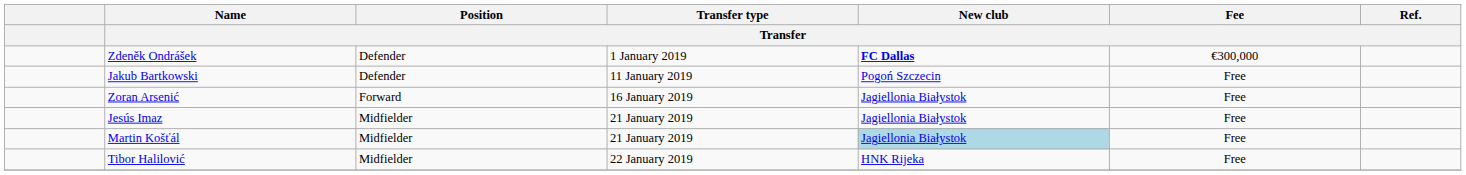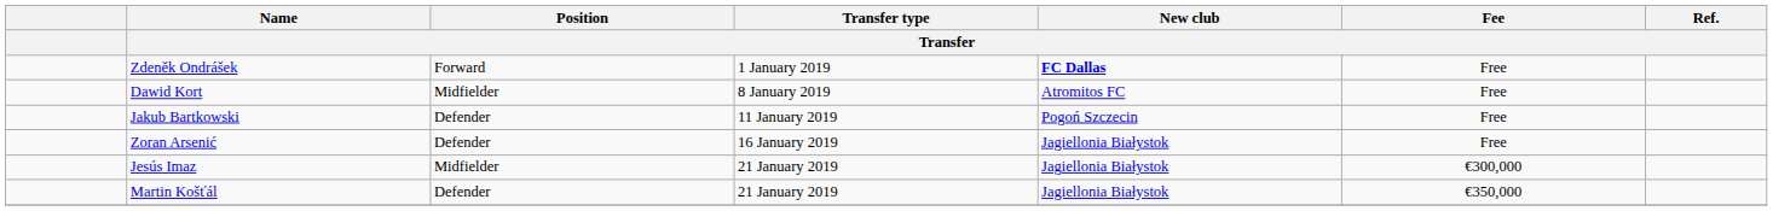Zdeněk Ondrášek | Position / Transfer: Defender -> Forward
Zdeněk Ondrášek | Fee / Transfer: €300,000 -> Free
+ row: Dawid Kort | Midfielder | 8 January 2019 | Atromitos FC | Free
Zoran Arsenić | Position / Transfer: Forward -> Defender
Jesús Imaz | Fee / Transfer: Free -> €300,000
Martin Košťál | Position / Transfer: Midfielder -> Defender
Martin Košťál | New club / Transfer: lightblue background -> no background
Martin Košťál | Fee / Transfer: Free -> €350,000
- row: Tibor Halilović | Midfielder | 22 January 2019 | HNK Rijeka | Free
